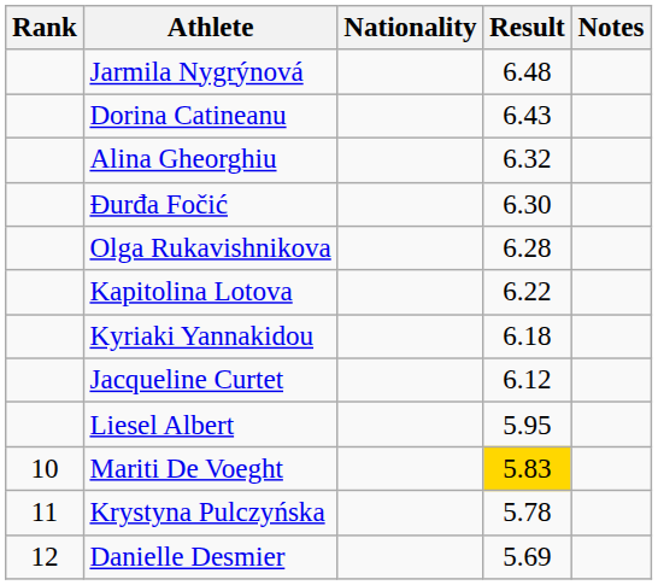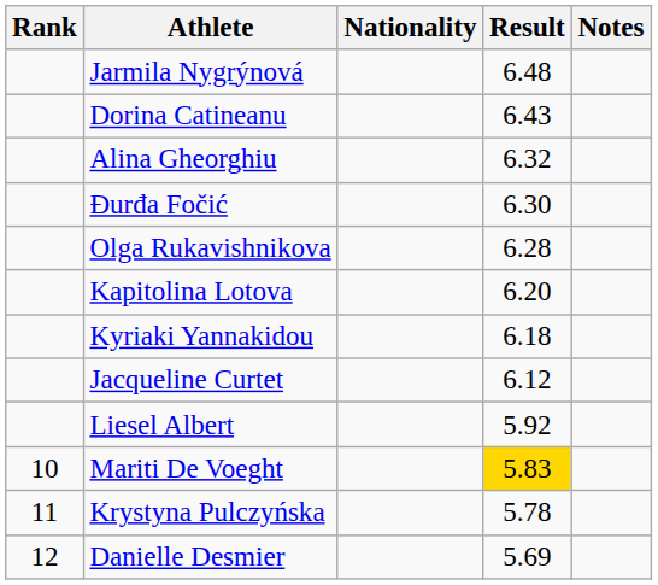Kapitolina Lotova | Result: 6.22 -> 6.20
Liesel Albert | Result: 5.95 -> 5.92
